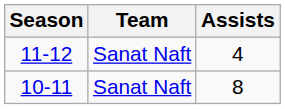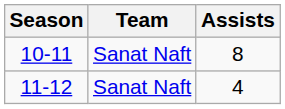rows swapped: 10-11 <-> 11-12
